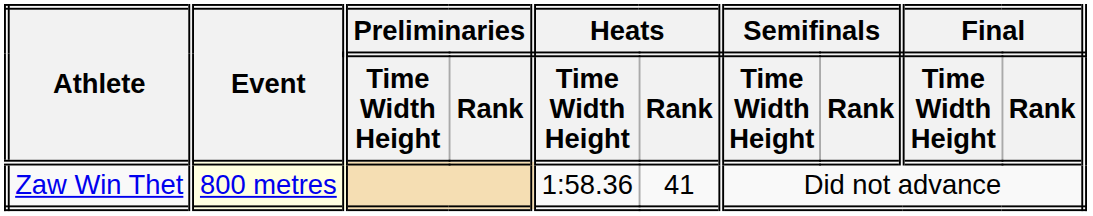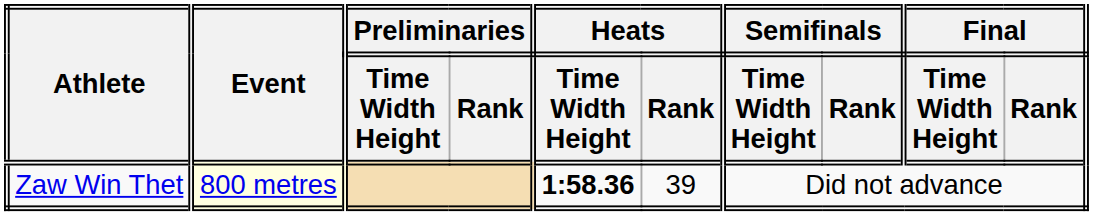Zaw Win Thet | Heats / Time Width Height: normal -> bold
Zaw Win Thet | Heats / Rank: 41 -> 39
